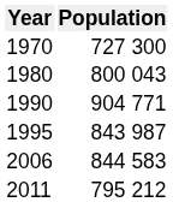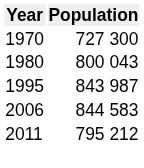- row: 1990 | 904 771
